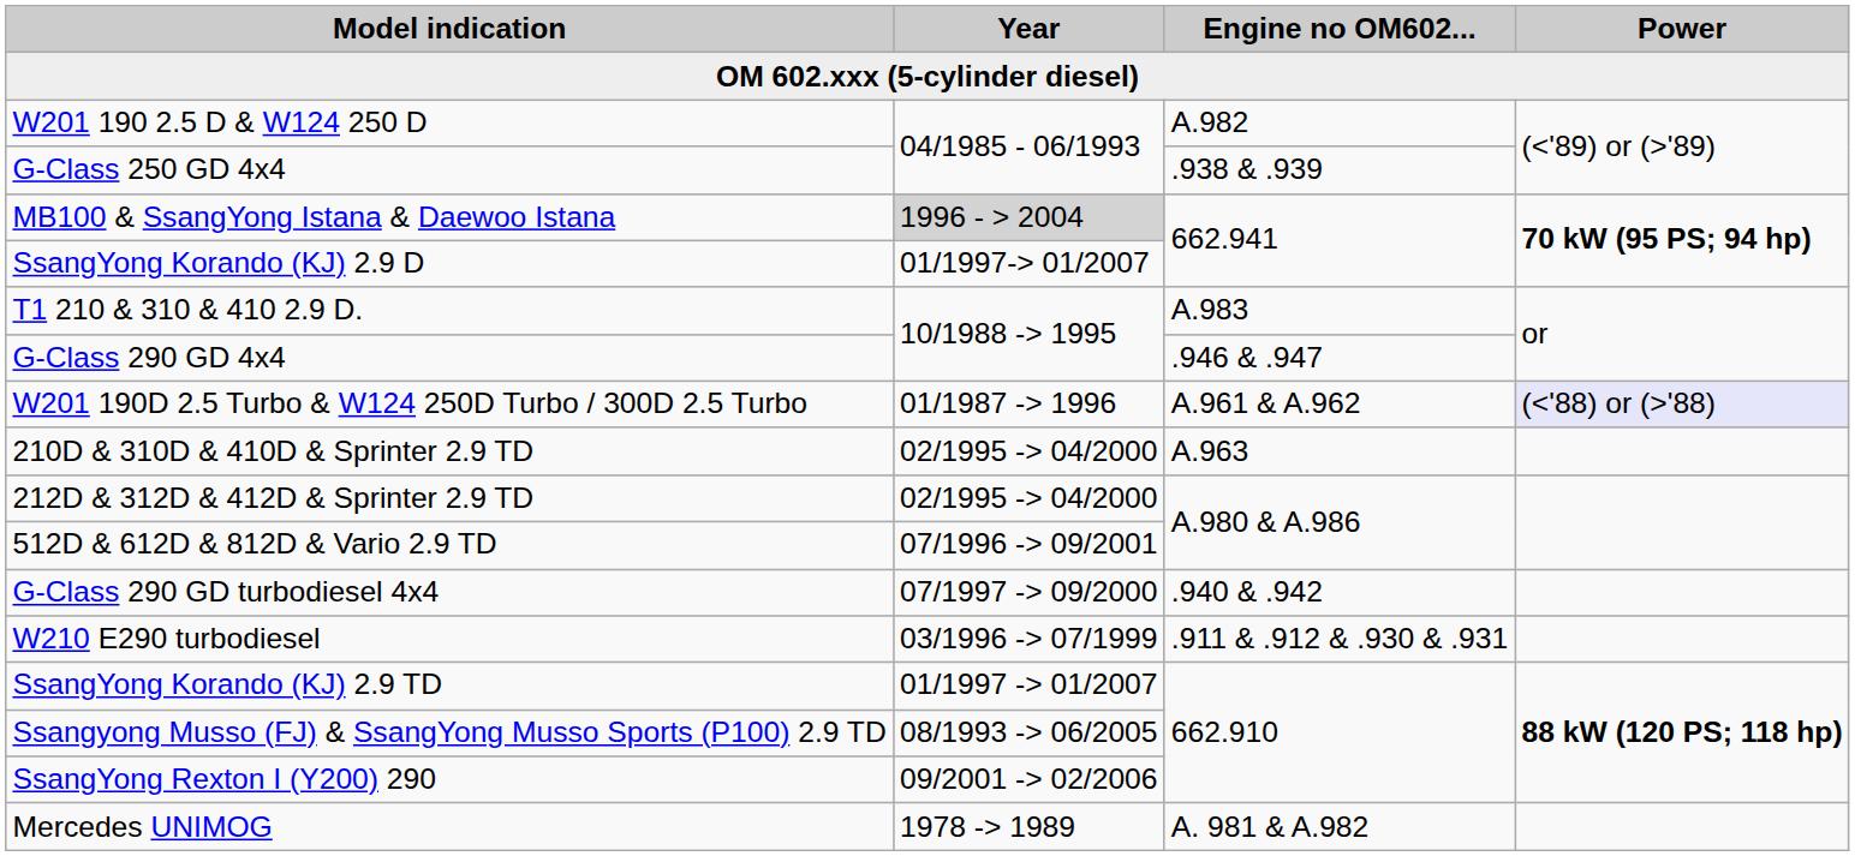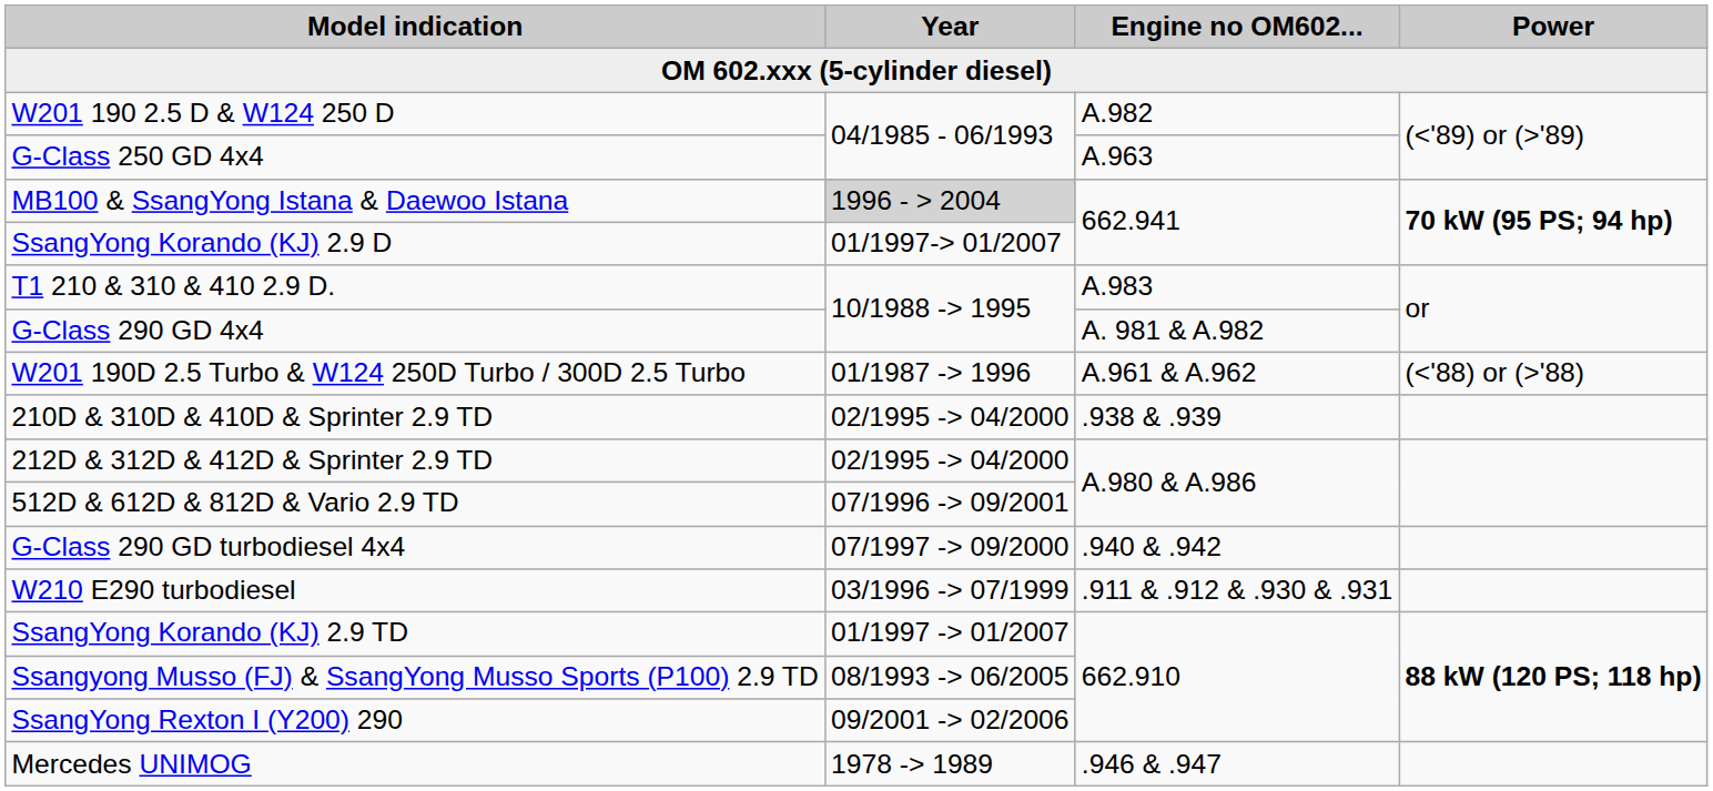G-Class 250 GD 4x4 | Engine no OM602...: .938 & .939 -> A.963
G-Class 290 GD 4x4 | Engine no OM602...: .946 & .947 -> A. 981 & A.982
W201 190D 2.5 Turbo & W124 250D Turbo / 300D 2.5 Turbo | Power: lavender background -> no background
210D & 310D & 410D & Sprinter 2.9 TD | Engine no OM602...: A.963 -> .938 & .939
Mercedes UNIMOG | Engine no OM602...: A. 981 & A.982 -> .946 & .947
